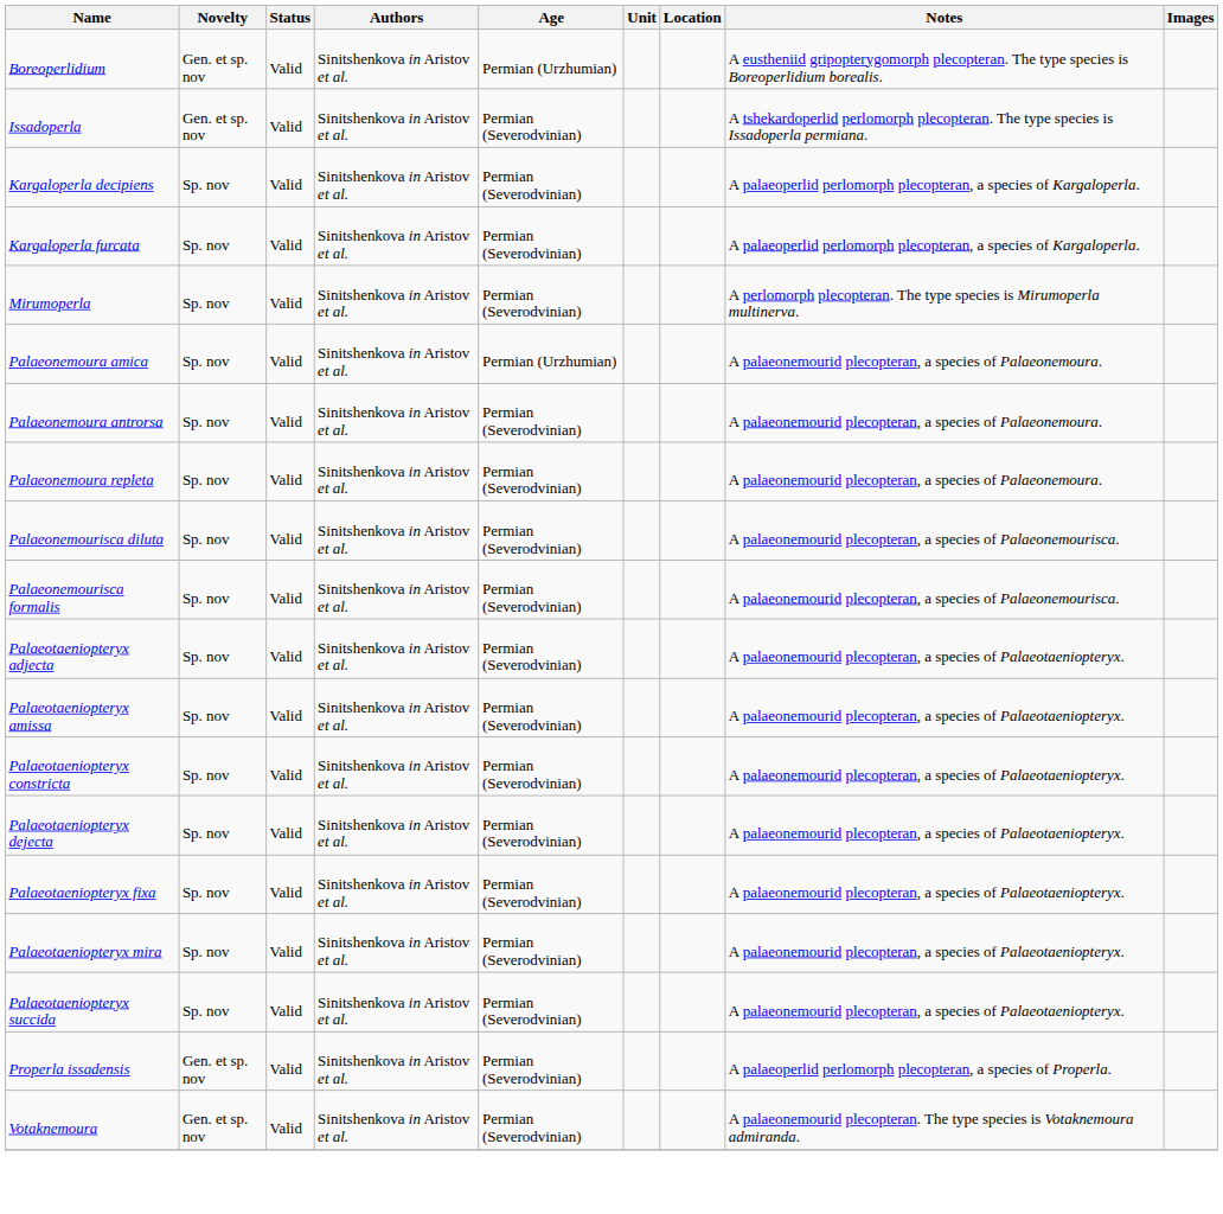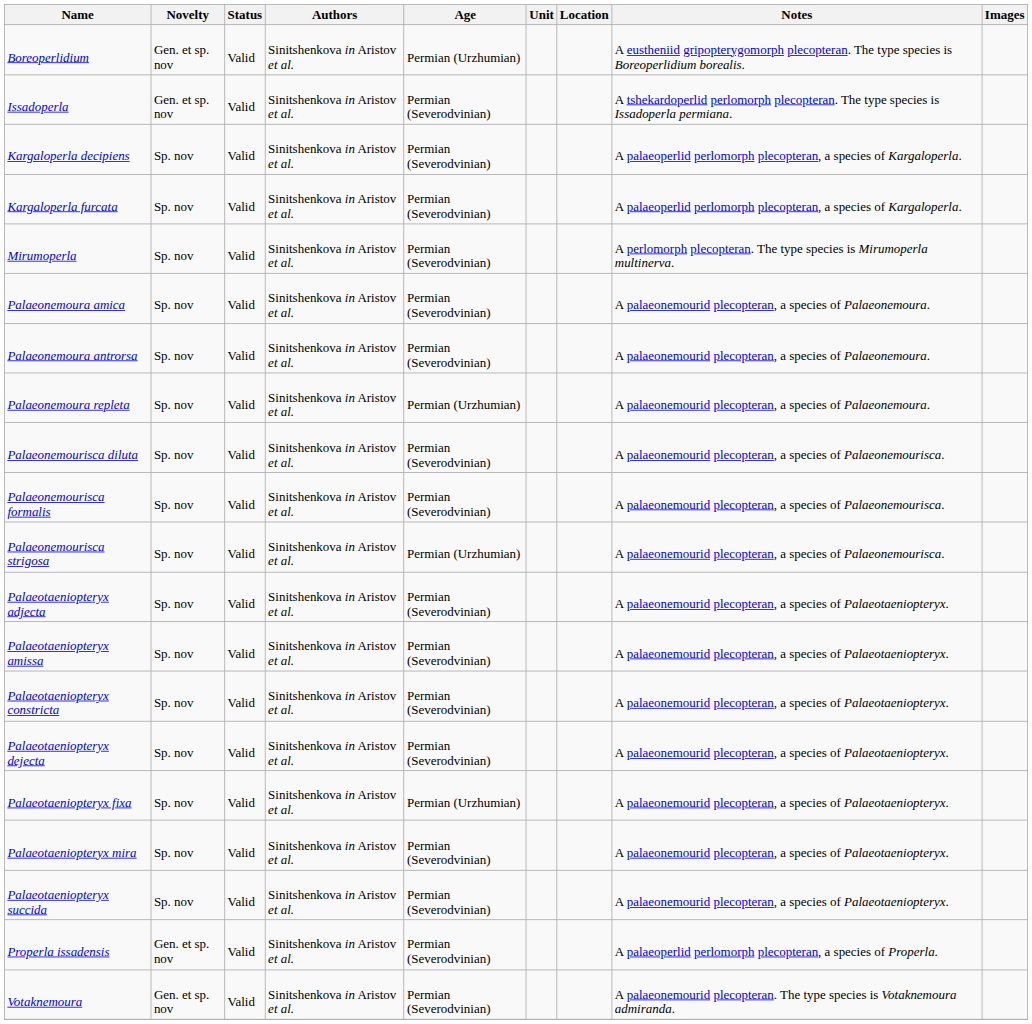Palaeonemoura amica | Age: Permian (Urzhumian) -> Permian (Severodvinian)
Palaeonemoura repleta | Age: Permian (Severodvinian) -> Permian (Urzhumian)
+ row: Palaeonemourisca strigosa | Sp. nov | Valid | Sinitshenkova in Aristov et al. | Permian (Urzhumian) | A palaeonemourid plecopteran, a species of Palaeonemourisca.
Palaeotaeniopteryx fixa | Age: Permian (Severodvinian) -> Permian (Urzhumian)
